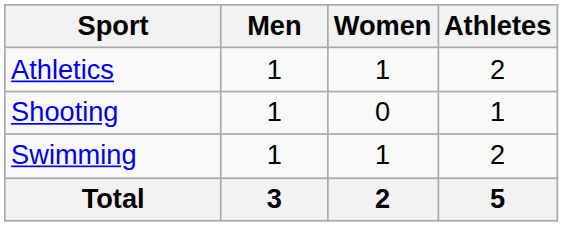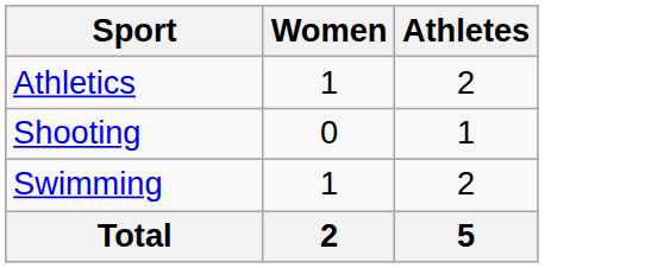- column: Men | 1 | 1 | 1 | 3
